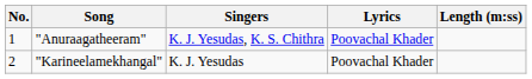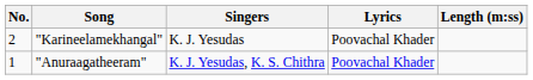rows swapped: "Anuraagatheeram" <-> "Karineelamekhangal"
